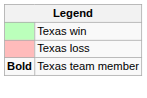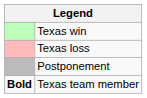+ row: Postponement
